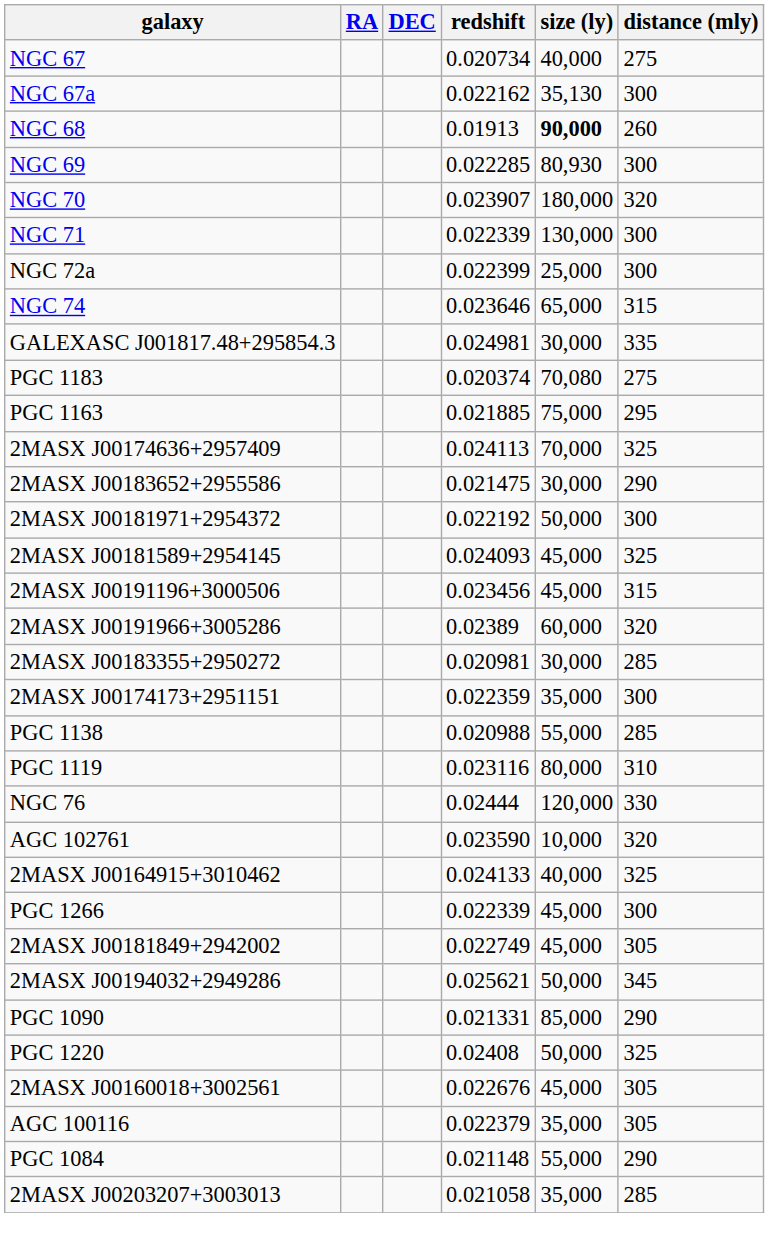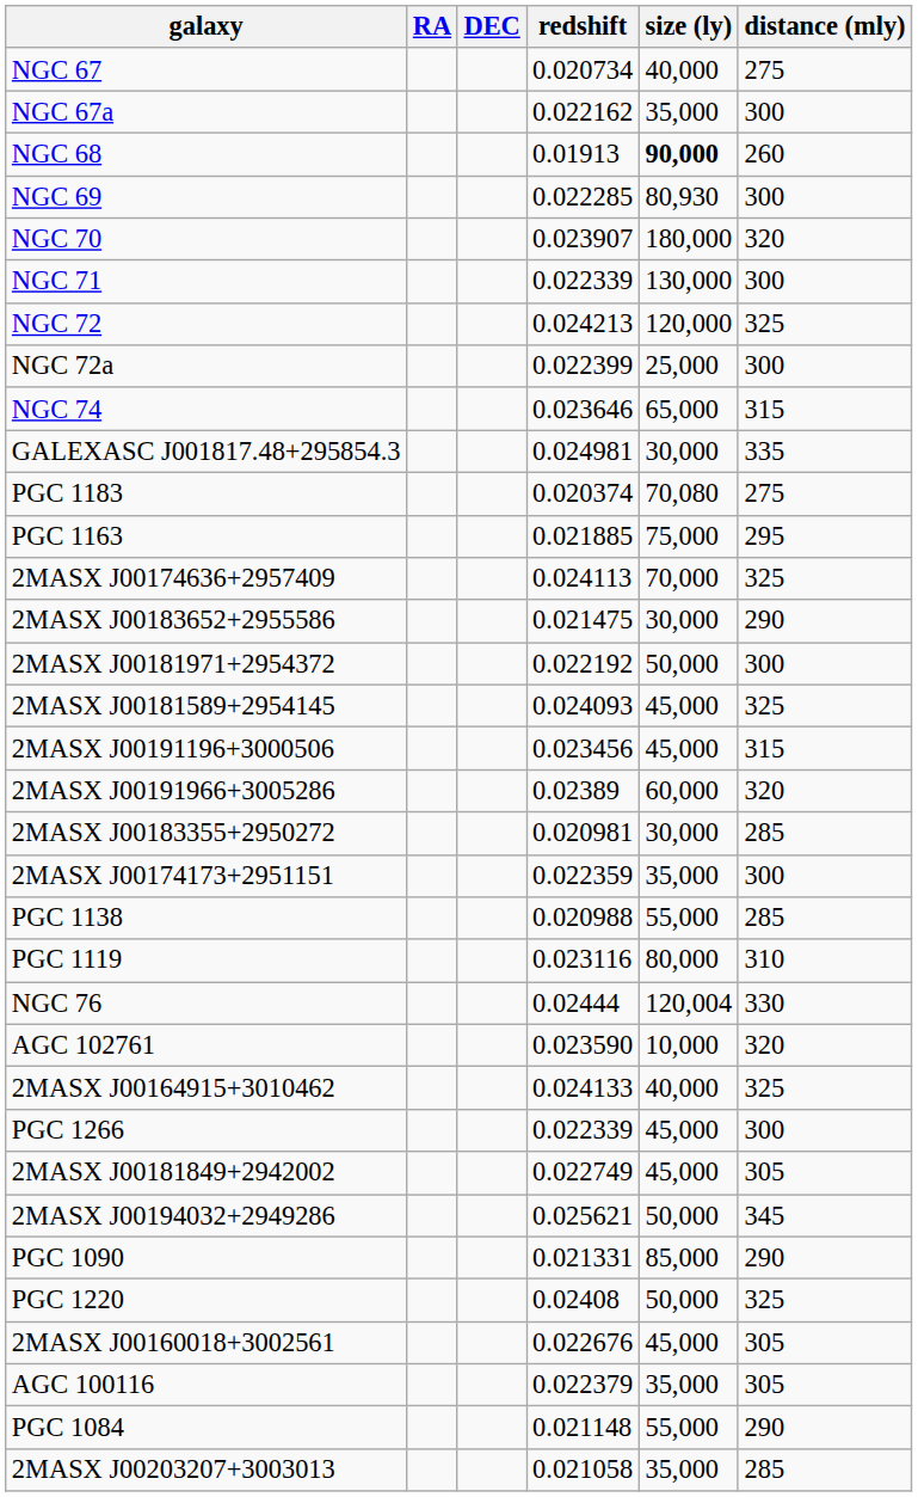NGC 67a | size (ly): 35,130 -> 35,000
+ row: NGC 72 | 0.024213 | 120,000 | 325
NGC 76 | size (ly): 120,000 -> 120,004
